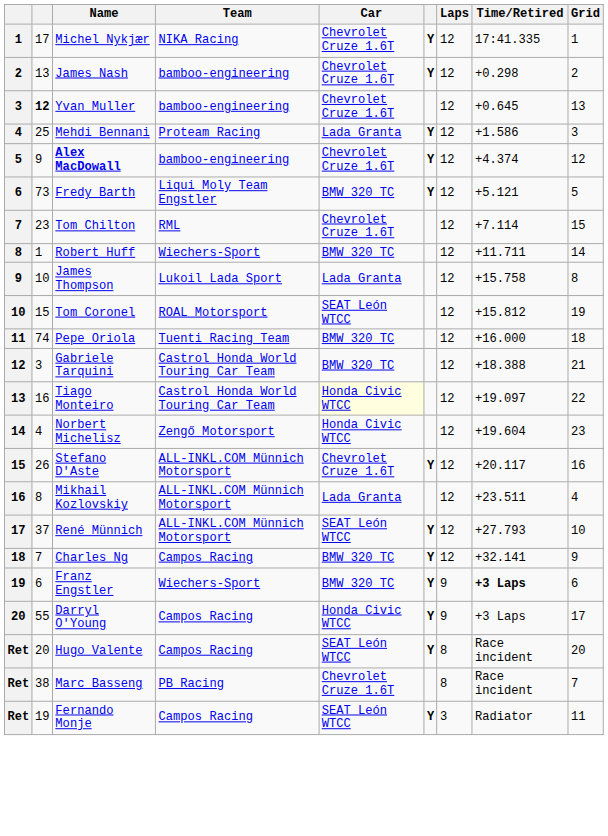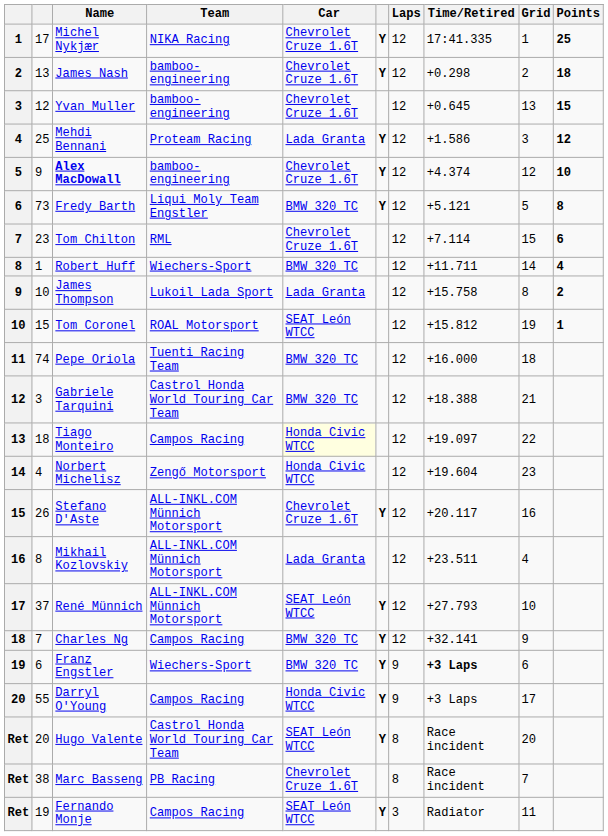+ column: Points | 25 | 18 | 15 | 12 | 10 | 8 | 6 | 4 | 2 | 1
Yvan Muller | column 2: bold -> normal
Tiago Monteiro | column 2: 16 -> 18
Tiago Monteiro | Team: Castrol Honda World Touring Car Team -> Campos Racing
Hugo Valente | Team: Campos Racing -> Castrol Honda World Touring Car Team
